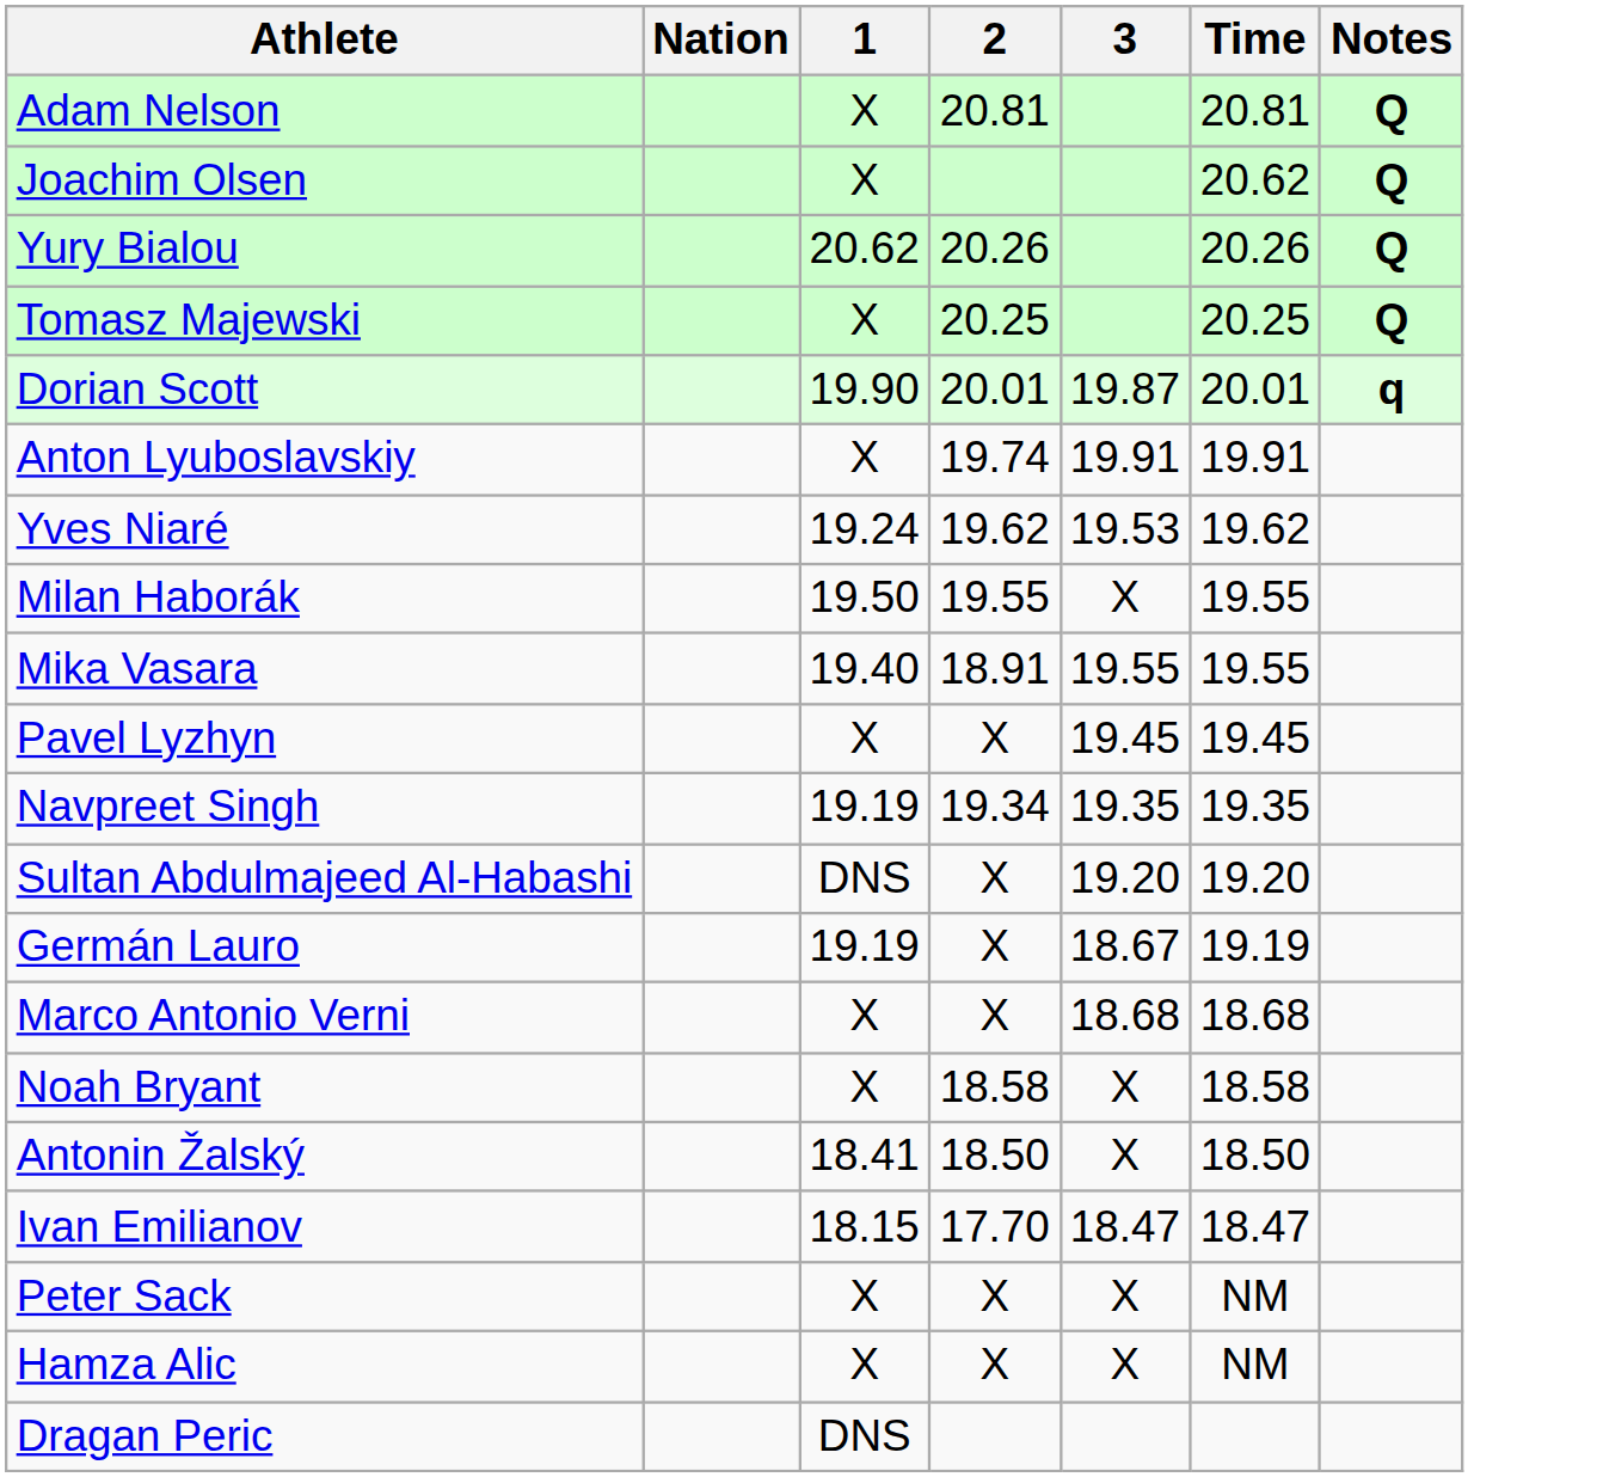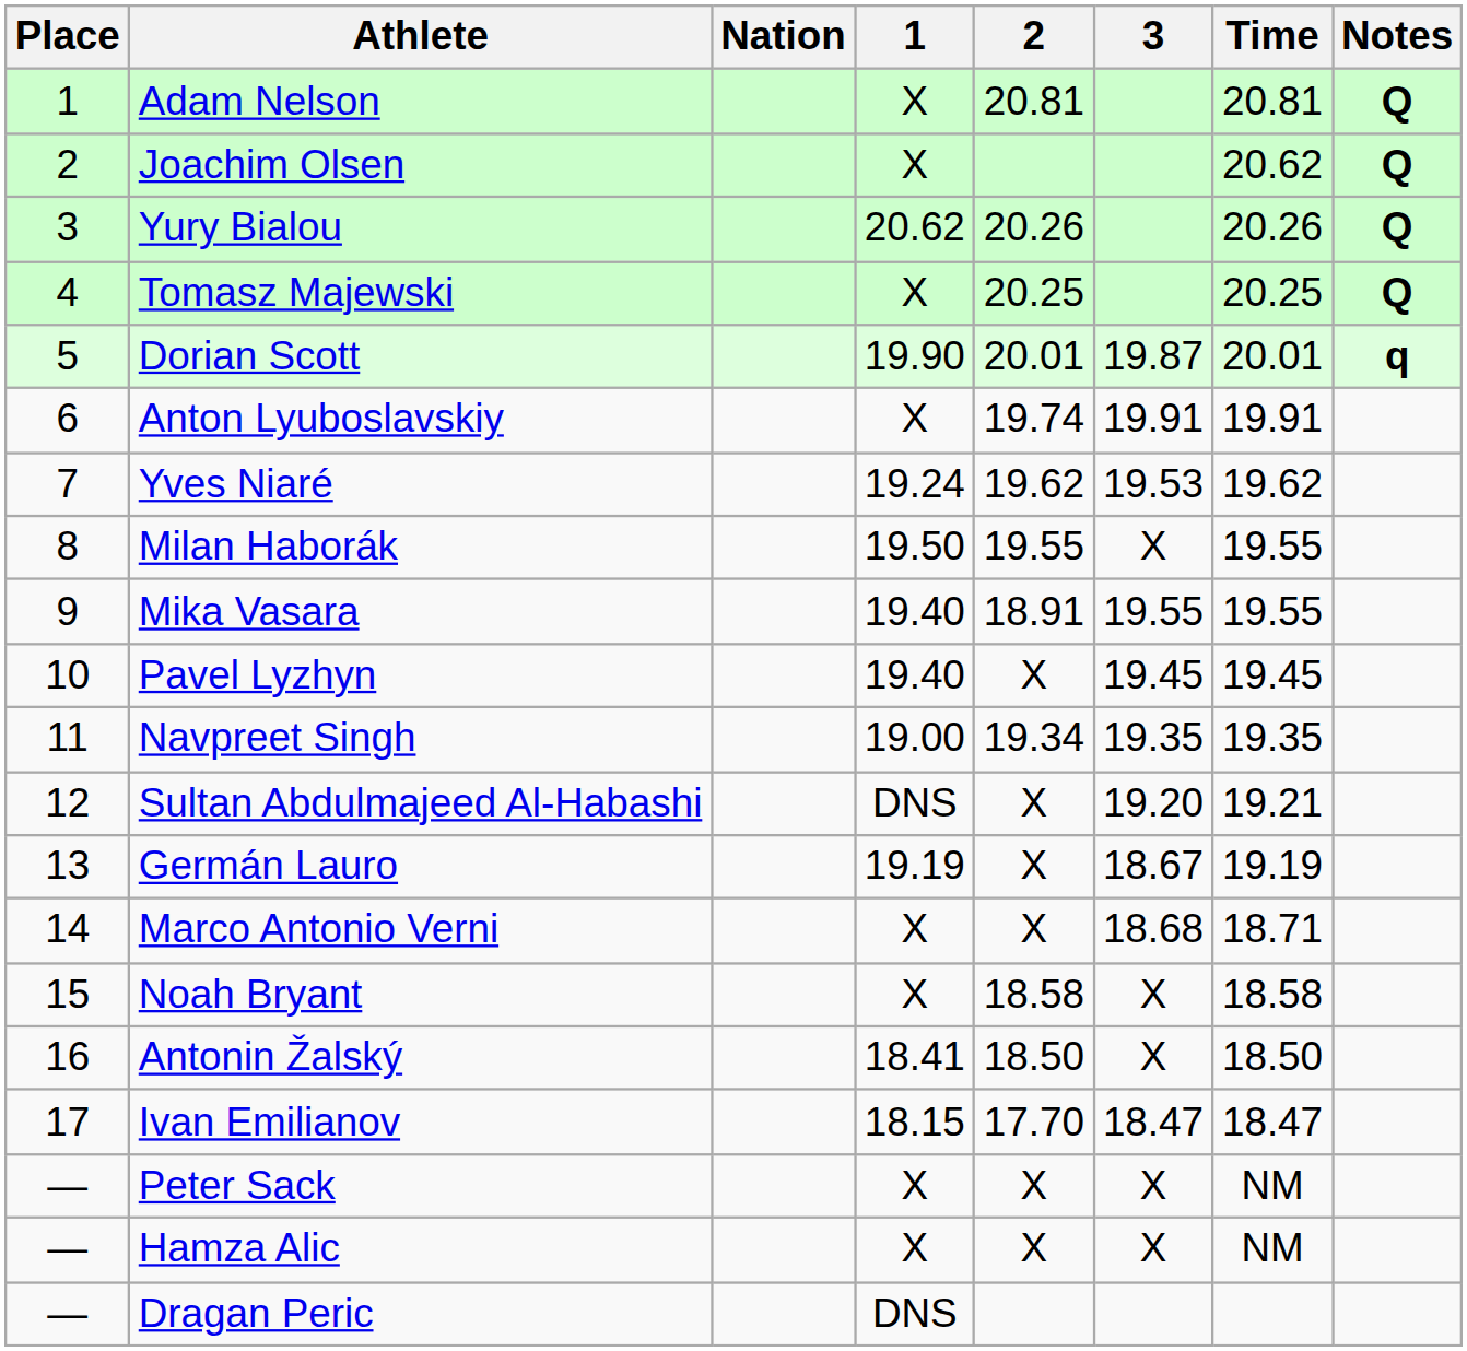+ column: Place | 1 | 2 | 3 | 4 | 5 | 6 | 7 | 8 | 9 | 10 | 11 | 12 | 13 | 14 | 15 | 16 | 17 | — | — | —
Pavel Lyzhyn | 1: X -> 19.40
Navpreet Singh | 1: 19.19 -> 19.00
Sultan Abdulmajeed Al-Habashi | Time: 19.20 -> 19.21
Marco Antonio Verni | Time: 18.68 -> 18.71
